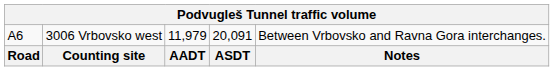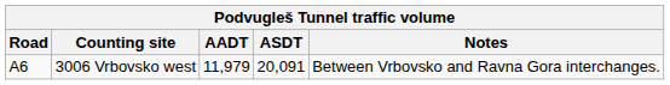rows swapped: Road <-> A6
